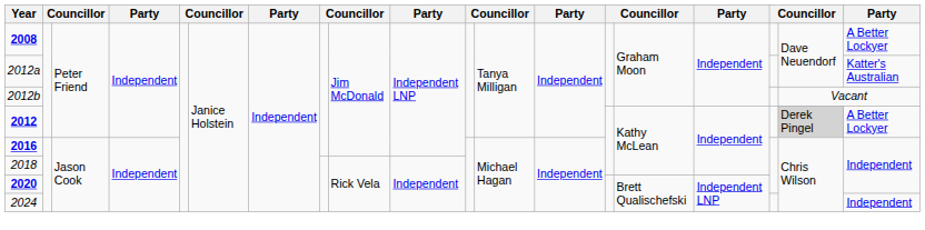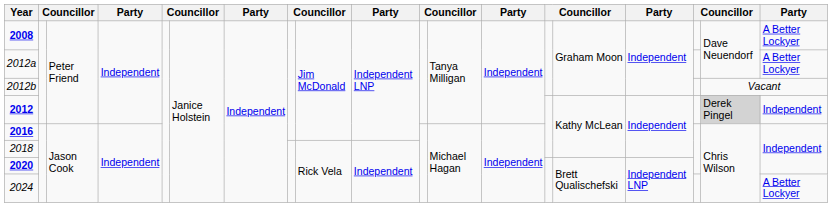2012a | column 19: Katter's Australian -> A Better Lockyer
2012 | column 19: A Better Lockyer -> Independent
2024 | column 19: Independent -> A Better Lockyer
